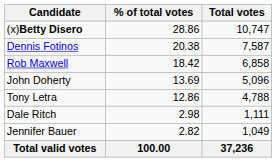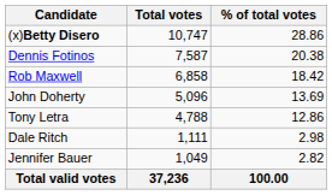columns swapped: Total votes <-> % of total votes
